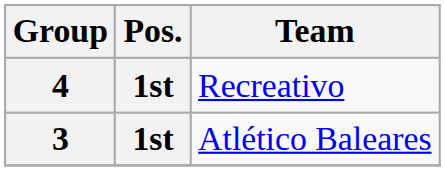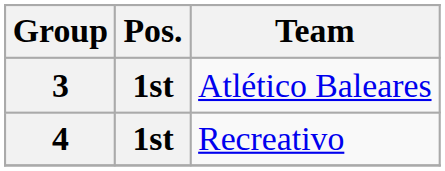rows swapped: 3 <-> 4
